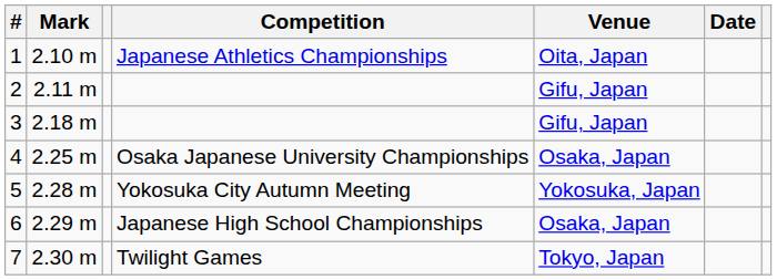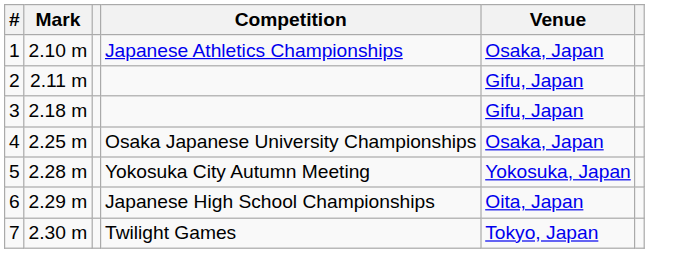- column: Date
1 | Venue: Oita, Japan -> Osaka, Japan
6 | Venue: Osaka, Japan -> Oita, Japan
